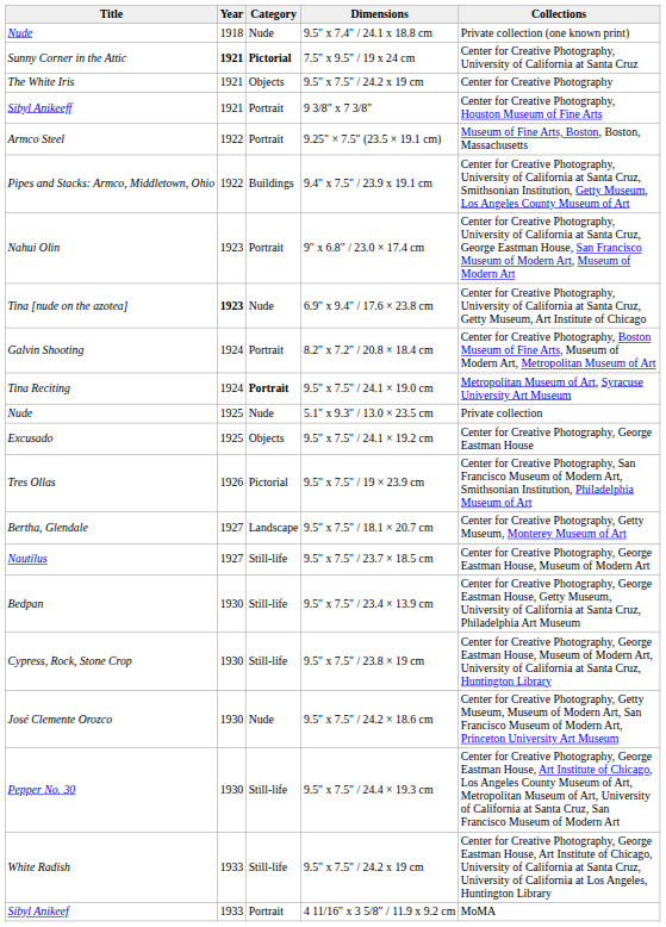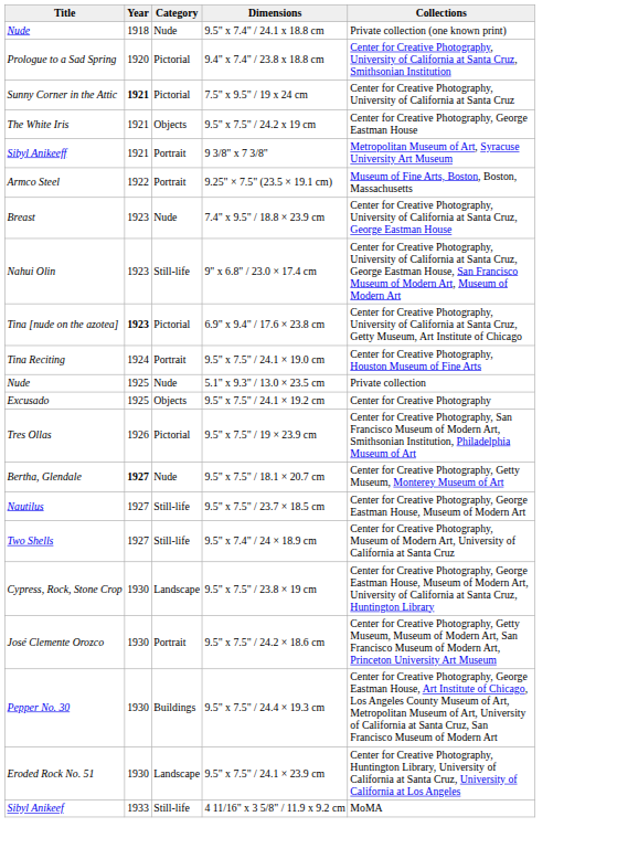+ row: Prologue to a Sad Spring | 1920 | Pictorial | 9.4" x 7.4" / 23.8 x 18.8 cm | Center for Creative Photography, University of California at Santa Cruz, Smithsonian Institution
Sunny Corner in the Attic | Category: bold -> normal
The White Iris | Collections: Center for Creative Photography -> Center for Creative Photography, George Eastman House
Sibyl Anikeeff | Collections: Center for Creative Photography, Houston Museum of Fine Arts -> Metropolitan Museum of Art, Syracuse University Art Museum
+ row: Breast | 1923 | Nude | 7.4" x 9.5" / 18.8 × 23.9 cm | Center for Creative Photography, University of California at Santa Cruz, George Eastman House
- row: Pipes and Stacks: Armco, Middletown, Ohio | 1922 | Buildings | 9.4" x 7.5" / 23.9 x 19.1 cm | Center for Creative Photography, University of California at Santa Cruz, Smithsonian Institution, Getty Museum, Los Angeles County Museum of Art
Nahui Olin | Category: Portrait -> Still-life
Tina [nude on the azotea] | Category: Nude -> Pictorial
- row: Galvin Shooting | 1924 | Portrait | 8.2" x 7.2" / 20.8 × 18.4 cm | Center for Creative Photography, Boston Museum of Fine Arts, Museum of Modern Art, Metropolitan Museum of Art
Tina Reciting | Category: bold -> normal
Tina Reciting | Collections: Metropolitan Museum of Art, Syracuse University Art Museum -> Center for Creative Photography, Houston Museum of Fine Arts
Excusado | Collections: Center for Creative Photography, George Eastman House -> Center for Creative Photography
Bertha, Glendale | Year: normal -> bold
Bertha, Glendale | Category: Landscape -> Nude
+ row: Two Shells | 1927 | Still-life | 9.5" x 7.4" / 24 × 18.9 cm | Center for Creative Photography, Museum of Modern Art, University of California at Santa Cruz
- row: Bedpan | 1930 | Still-life | 9.5" x 7.5" / 23.4 × 13.9 cm | Center for Creative Photography, George Eastman House, Getty Museum, University of California at Santa Cruz, Philadelphia Art Museum
Cypress, Rock, Stone Crop | Category: Still-life -> Landscape
José Clemente Orozco | Category: Nude -> Portrait
Pepper No. 30 | Category: Still-life -> Buildings
+ row: Eroded Rock No. 51 | 1930 | Landscape | 9.5" x 7.5" / 24.1 × 23.9 cm | Center for Creative Photography, Huntington Library, University of California at Santa Cruz, University of California at Los Angeles
- row: White Radish | 1933 | Still-life | 9.5" x 7.5" / 24.2 x 19 cm | Center for Creative Photography, George Eastman House, Art Institute of Chicago, University of California at Santa Cruz, University of California at Los Angeles, Huntington Library
Sibyl Anikeef | Category: Portrait -> Still-life
